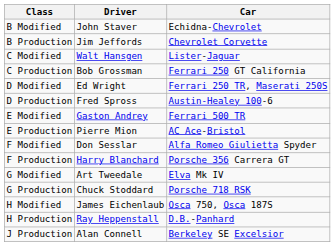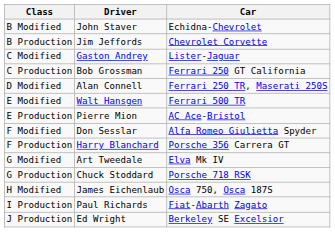C Modified | Driver: Walt Hansgen -> Gaston Andrey
D Modified | Driver: Ed Wright -> Alan Connell
- row: D Production | Fred Spross | Austin-Healey 100-6
E Modified | Driver: Gaston Andrey -> Walt Hansgen
- row: H Production | Ray Heppenstall | D.B.-Panhard
+ row: I Production | Paul Richards | Fiat-Abarth Zagato
J Production | Driver: Alan Connell -> Ed Wright
